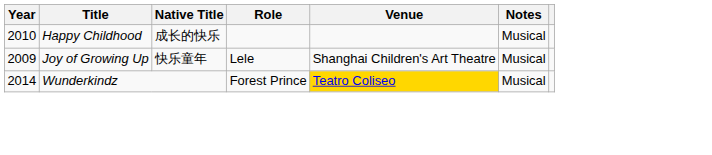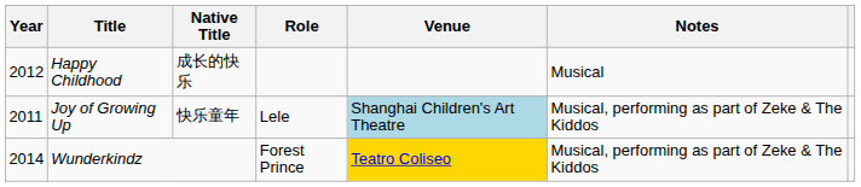Happy Childhood | Year: 2010 -> 2012
Joy of Growing Up | Year: 2009 -> 2011
Joy of Growing Up | Venue: no background -> lightblue background
Joy of Growing Up | Notes: Musical -> Musical, performing as part of Zeke & The Kiddos
Wunderkindz | Notes: Musical -> Musical, performing as part of Zeke & The Kiddos
